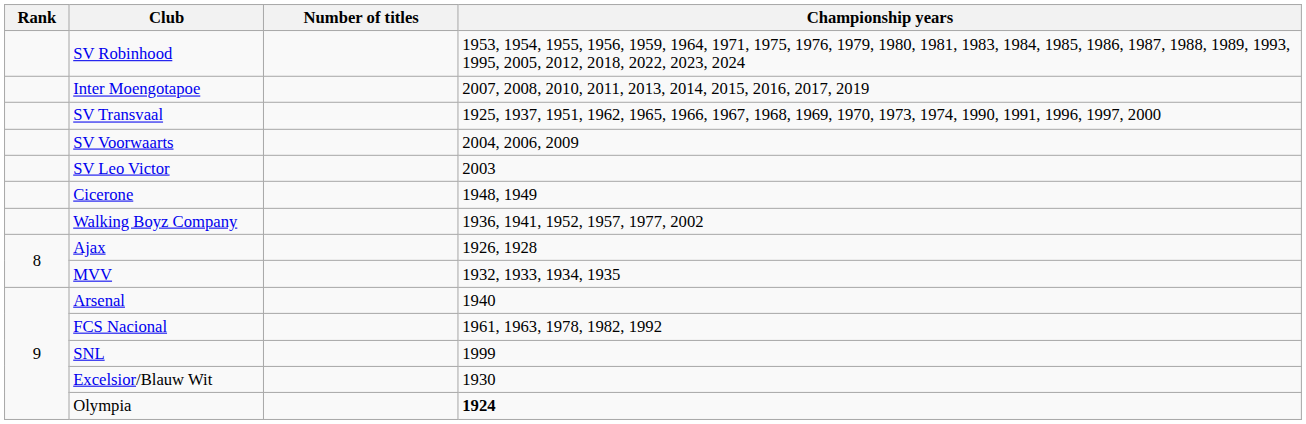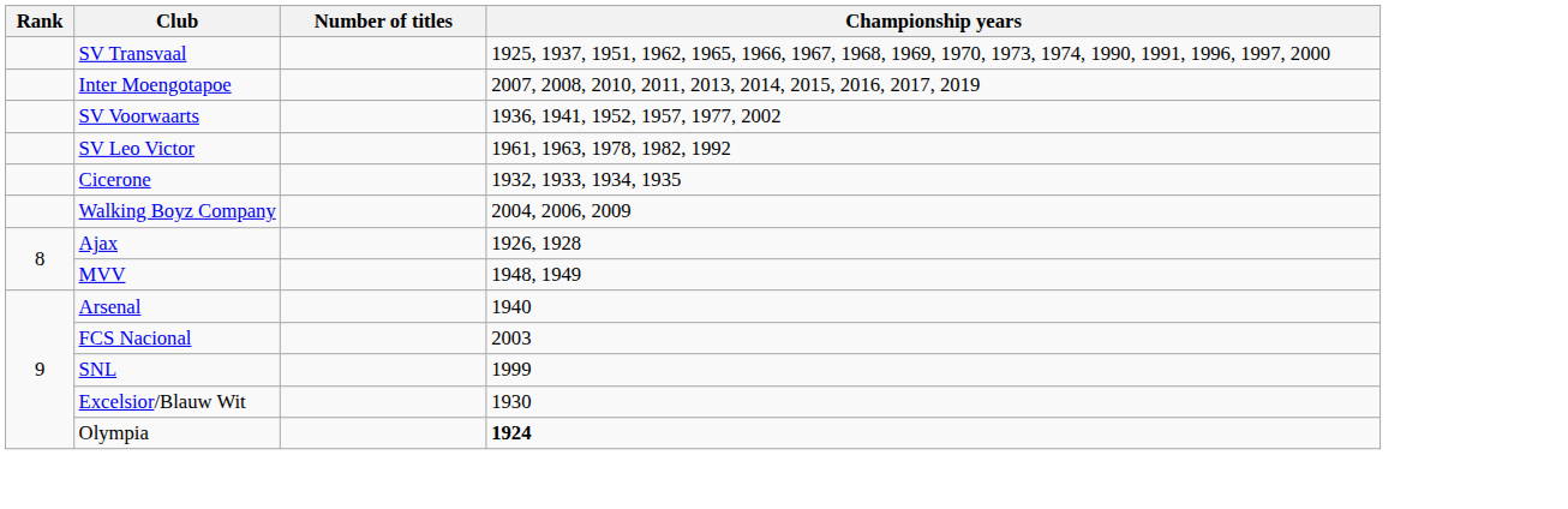- row: SV Robinhood | 1953, 1954, 1955, 1956, 1959, 1964, 1971, 1975, 1976, 1979, 1980, 1981, 1983, 1984, 1985, 1986, 1987, 1988, 1989, 1993, 1995, 2005, 2012, 2018, 2022, 2023, 2024
rows swapped: SV Transvaal <-> Inter Moengotapoe
SV Voorwaarts | Championship years: 2004, 2006, 2009 -> 1936, 1941, 1952, 1957, 1977, 2002
SV Leo Victor | Championship years: 2003 -> 1961, 1963, 1978, 1982, 1992
Cicerone | Championship years: 1948, 1949 -> 1932, 1933, 1934, 1935
Walking Boyz Company | Championship years: 1936, 1941, 1952, 1957, 1977, 2002 -> 2004, 2006, 2009
MVV | Championship years: 1932, 1933, 1934, 1935 -> 1948, 1949
FCS Nacional | Championship years: 1961, 1963, 1978, 1982, 1992 -> 2003
